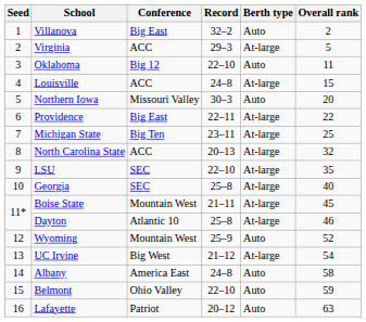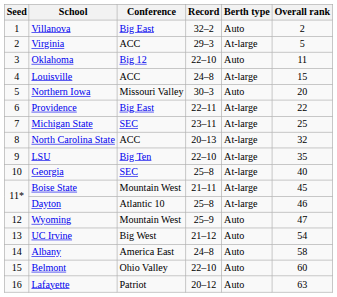Michigan State | Conference: Big Ten -> SEC
LSU | Conference: SEC -> Big Ten
Wyoming | Overall rank: 52 -> 47
UC Irvine | Berth type: At-large -> Auto
Belmont | Overall rank: 59 -> 60
